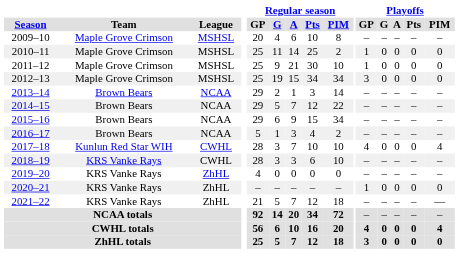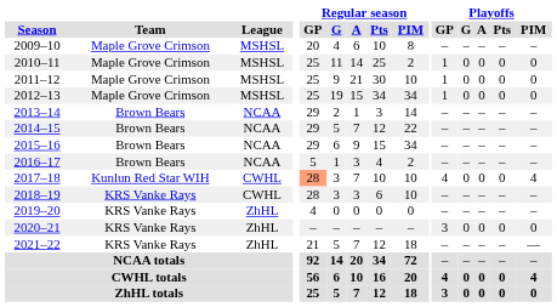2012–13 | Playoffs / GP: 3 -> 1
2017–18 | Regular season / GP: no background -> lightsalmon background
2020–21 | Playoffs / GP: 1 -> 3
